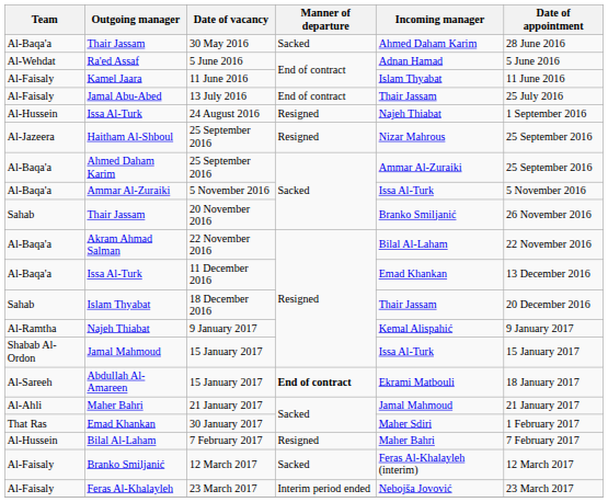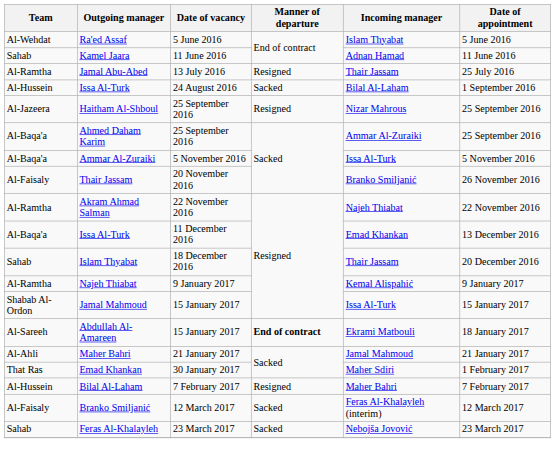- row: Al-Baqa'a | Thair Jassam | 30 May 2016 | Sacked | Ahmed Daham Karim | 28 June 2016
Ra'ed Assaf | Incoming manager: Adnan Hamad -> Islam Thyabat
Kamel Jaara | Team: Al-Faisaly -> Sahab
Kamel Jaara | Incoming manager: Islam Thyabat -> Adnan Hamad
Jamal Abu-Abed | Team: Al-Faisaly -> Al-Ramtha
Jamal Abu-Abed | Manner of departure: End of contract -> Resigned
Issa Al-Turk / 24 August 2016 | Manner of departure: Resigned -> Sacked
Issa Al-Turk / 24 August 2016 | Incoming manager: Najeh Thiabat -> Bilal Al-Laham
Thair Jassam / 20 November 2016 | Team: Sahab -> Al-Faisaly
Akram Ahmad Salman | Team: Al-Baqa'a -> Al-Ramtha
Akram Ahmad Salman | Incoming manager: Bilal Al-Laham -> Najeh Thiabat
Feras Al-Khalayleh | Team: Al-Faisaly -> Sahab
Feras Al-Khalayleh | Manner of departure: Interim period ended -> Sacked
